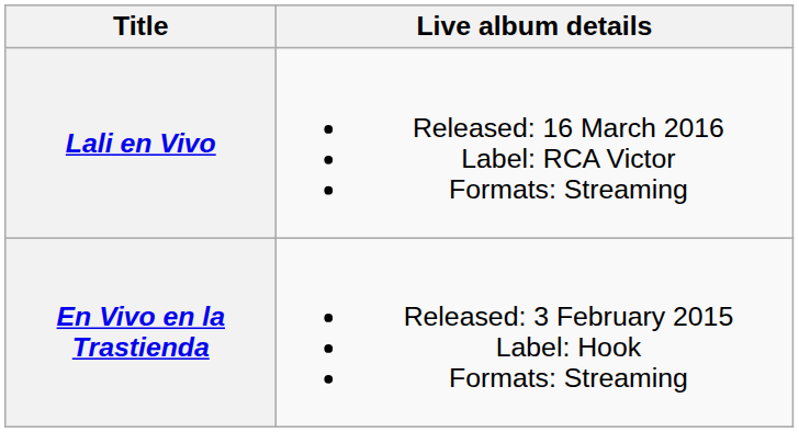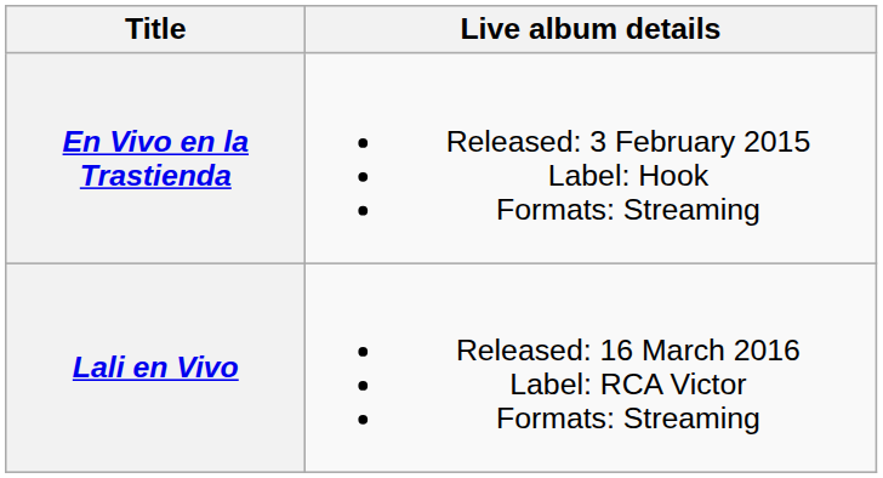rows swapped: En Vivo en la Trastienda <-> Lali en Vivo
